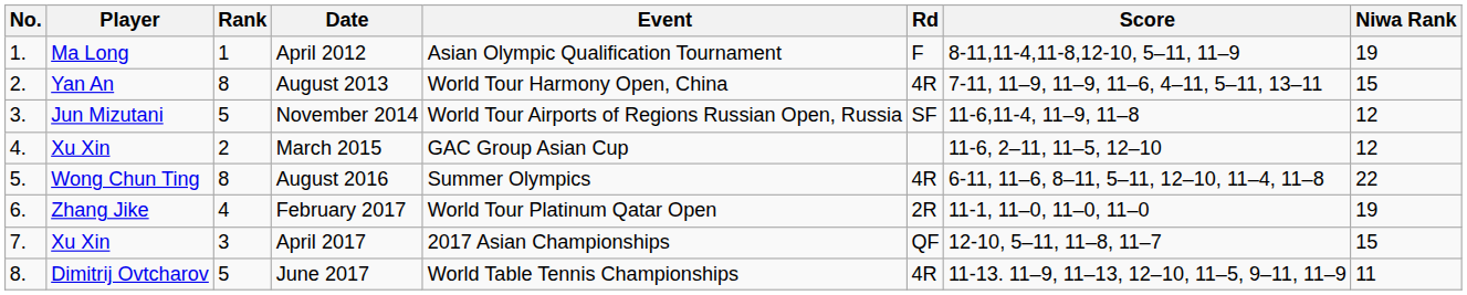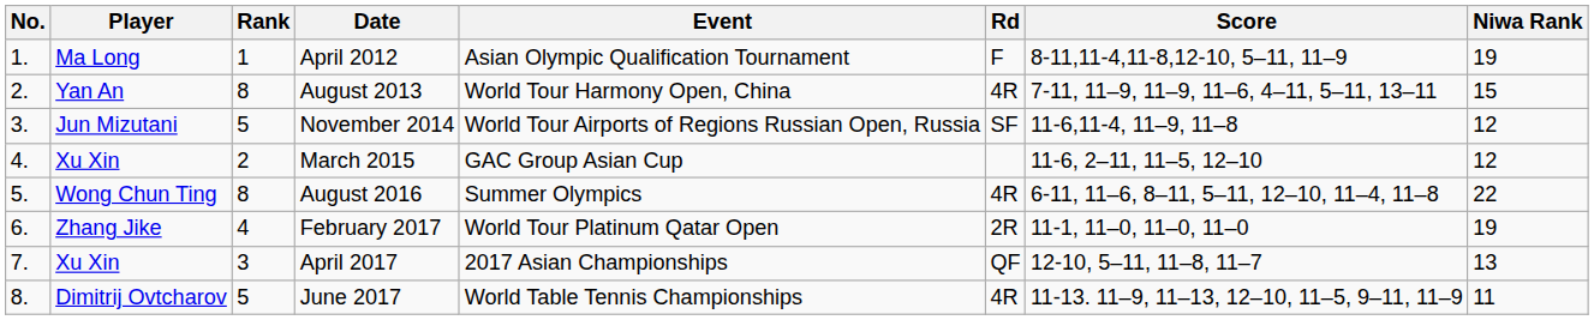April 2017 | Niwa Rank: 15 -> 13
